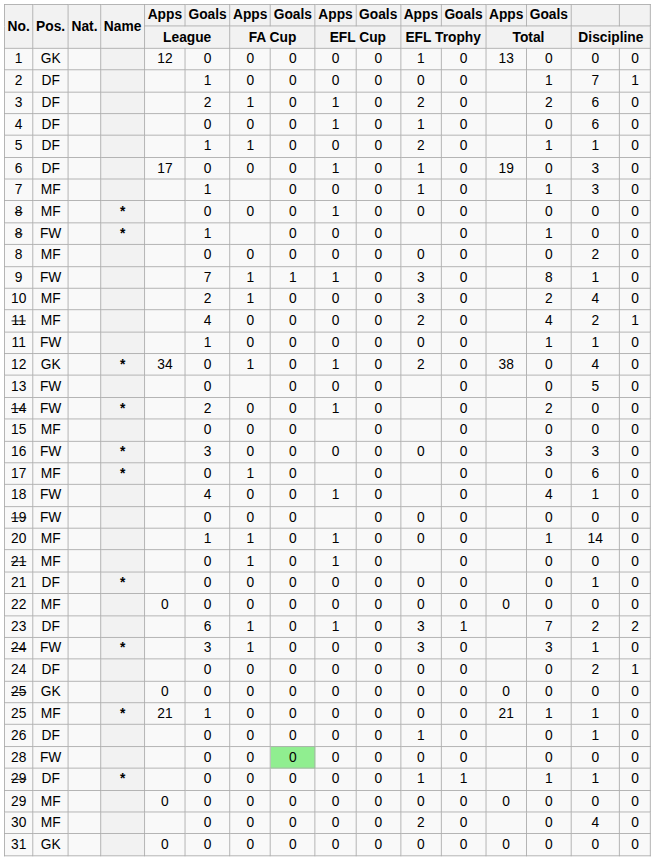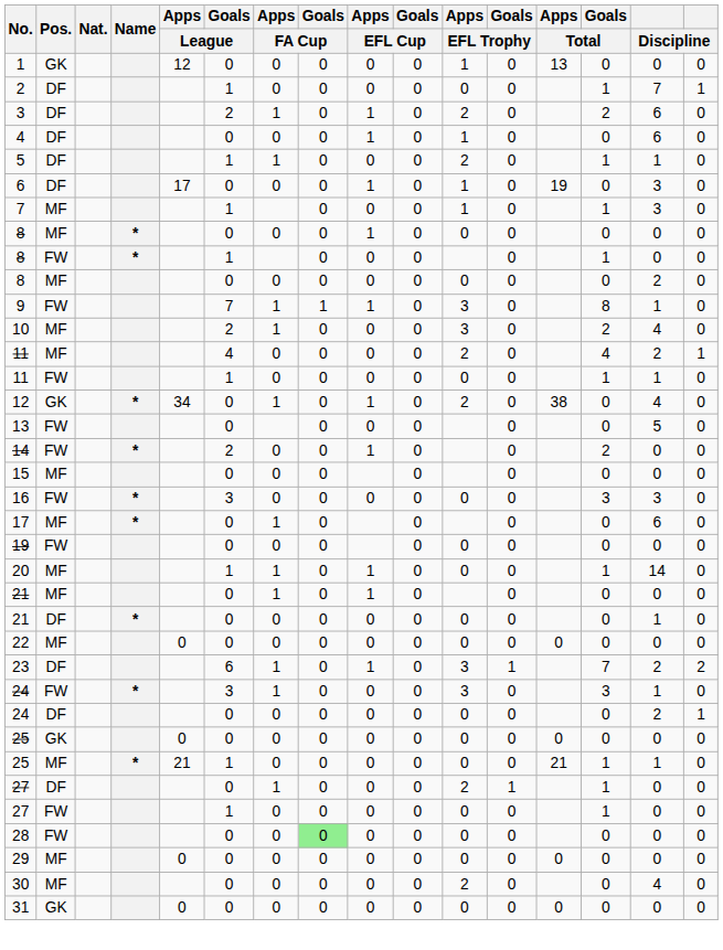- row: 18 | FW | 4 | 0 | 0 | 1 | 0 | 0 | 4 | 1 | 0
- row: 26 | DF | 0 | 0 | 0 | 0 | 0 | 1 | 0 | 0 | 1 | 0
+ row: 27 | DF | 0 | 1 | 0 | 0 | 0 | 2 | 1 | 1 | 0 | 0
+ row: 27 | FW | 1 | 0 | 0 | 0 | 0 | 0 | 0 | 1 | 0 | 0
- row: 29 | DF | * | 0 | 0 | 0 | 0 | 0 | 1 | 1 | 1 | 1 | 0
